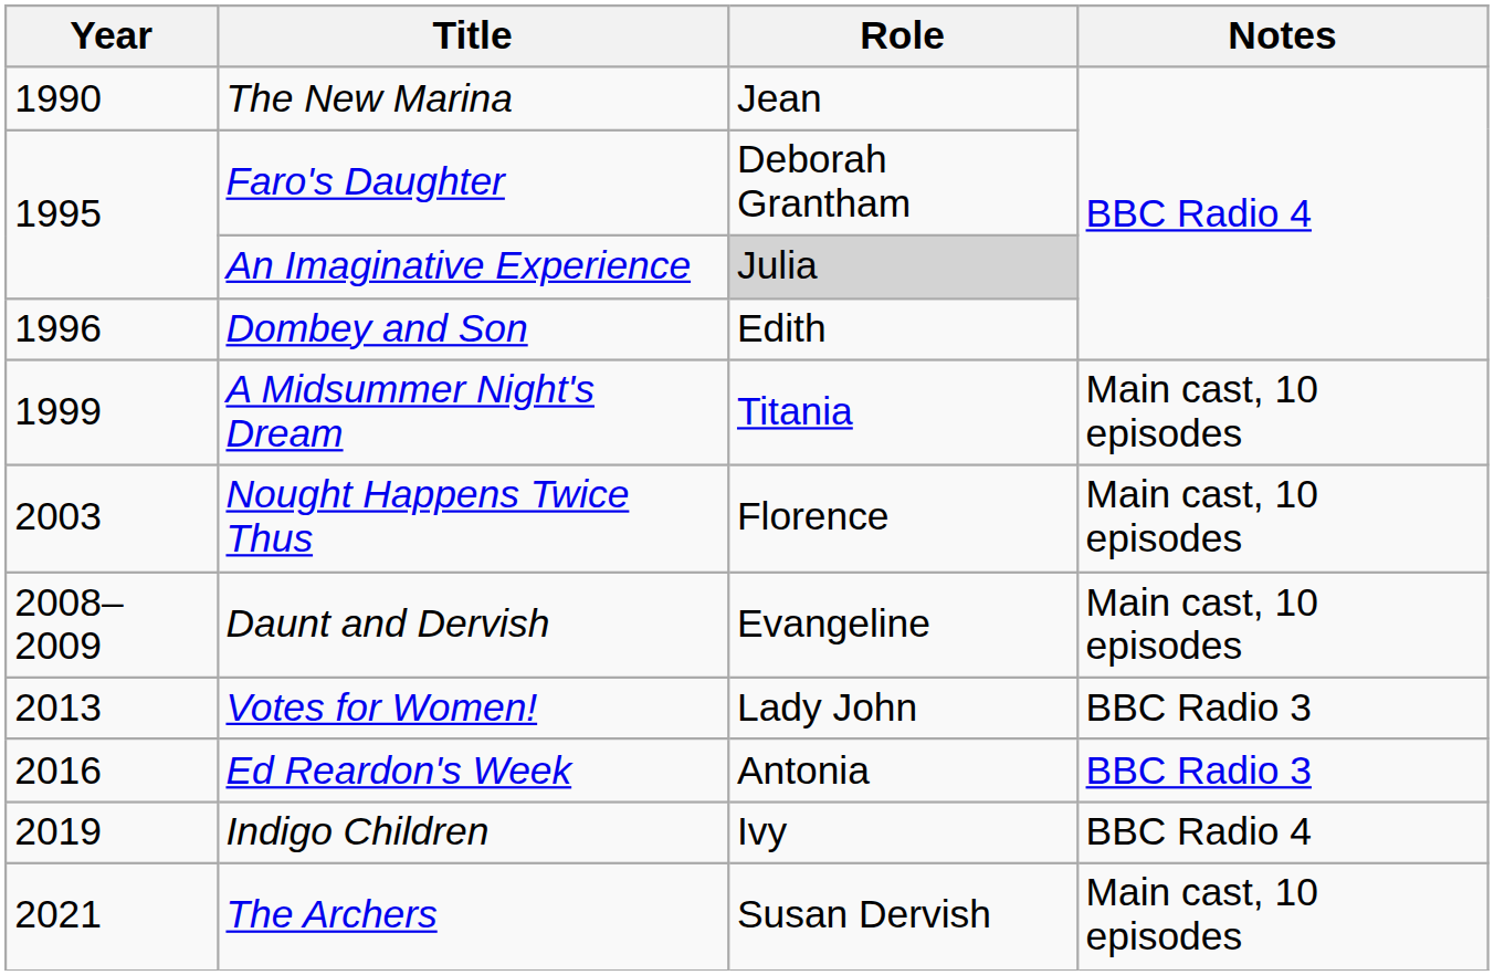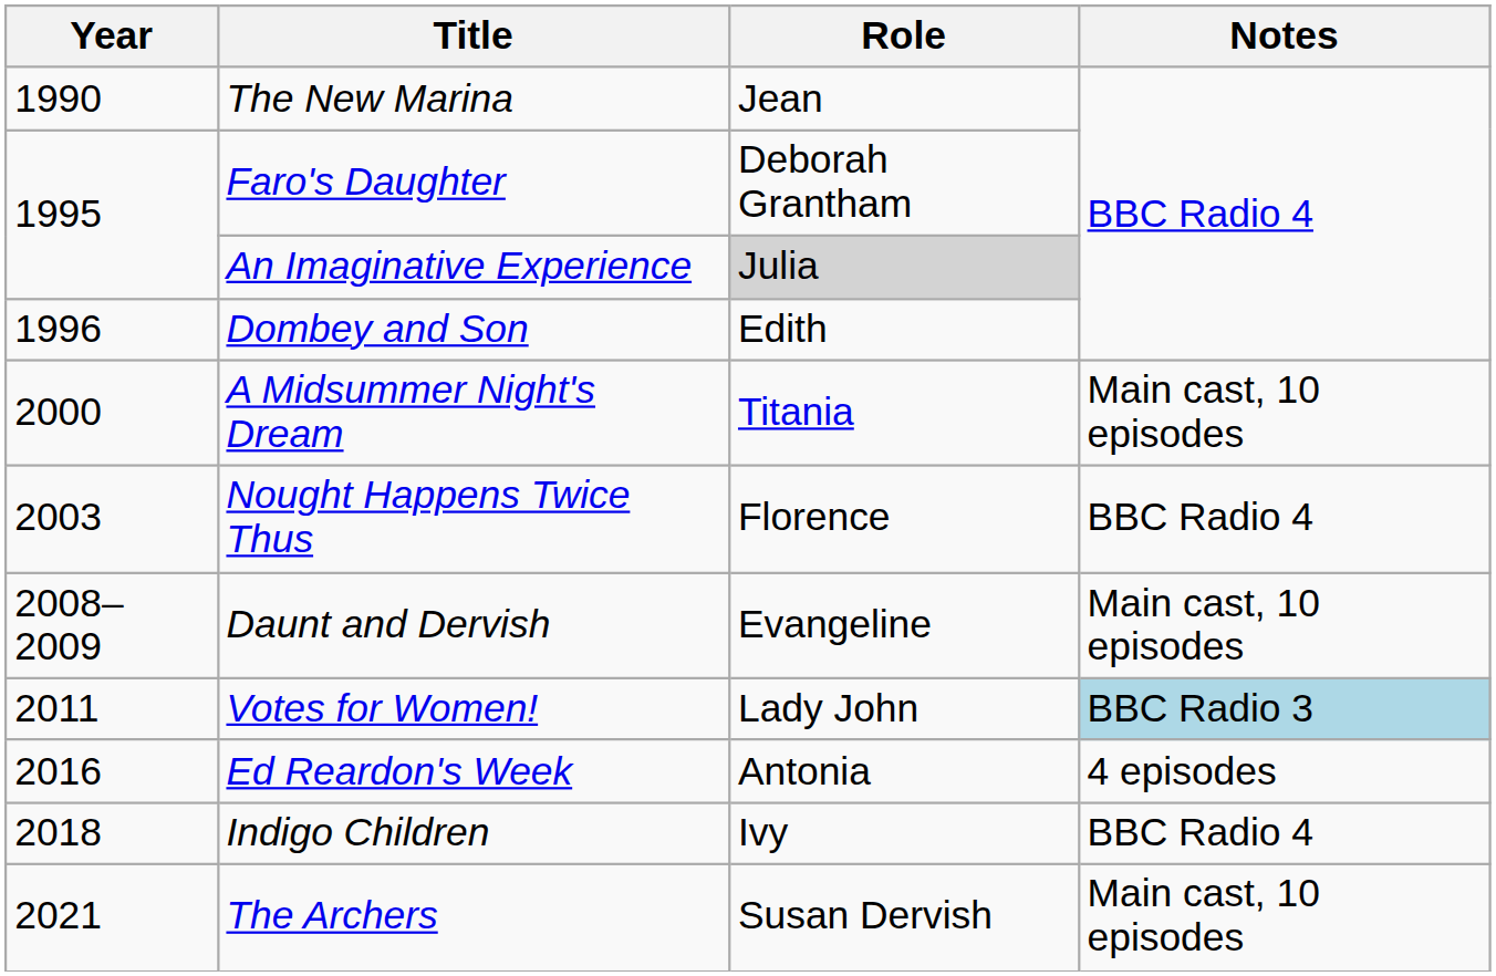A Midsummer Night's Dream | Year: 1999 -> 2000
Nought Happens Twice Thus | Notes: Main cast, 10 episodes -> BBC Radio 4
Votes for Women! | Year: 2013 -> 2011
Votes for Women! | Notes: no background -> lightblue background
Ed Reardon's Week | Notes: BBC Radio 3 -> 4 episodes
Indigo Children | Year: 2019 -> 2018
